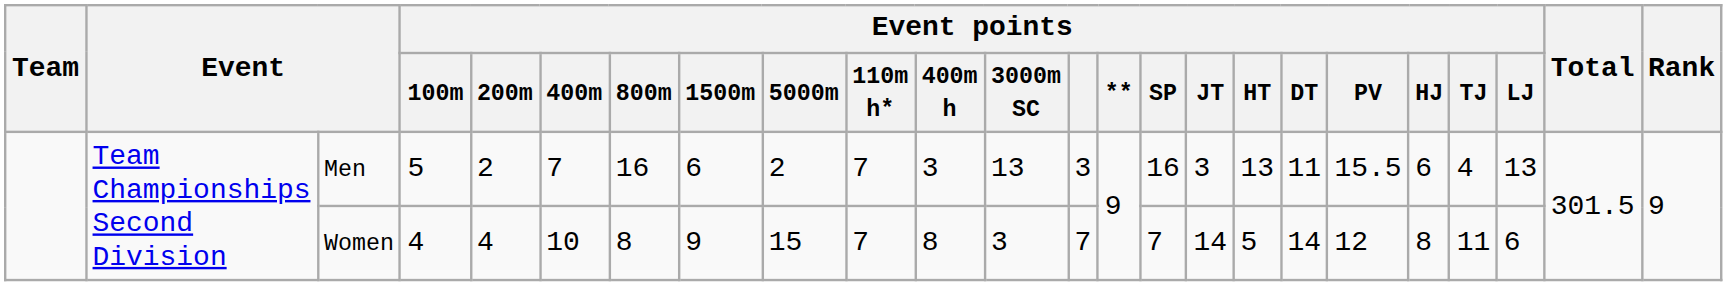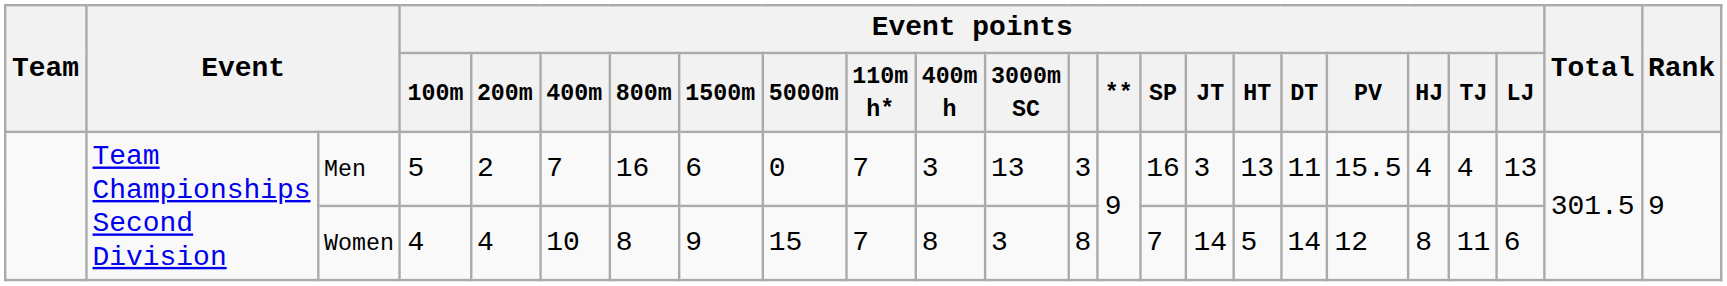Men | Event points / 5000m: 2 -> 0
Men | Event points / HJ: 6 -> 4
Women | Event points: 7 -> 8
